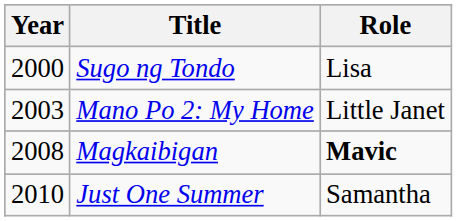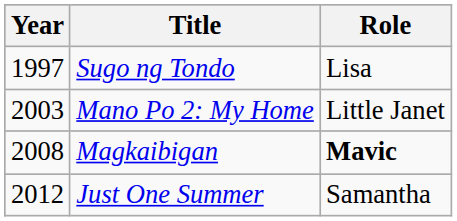Sugo ng Tondo | Year: 2000 -> 1997
Just One Summer | Year: 2010 -> 2012
